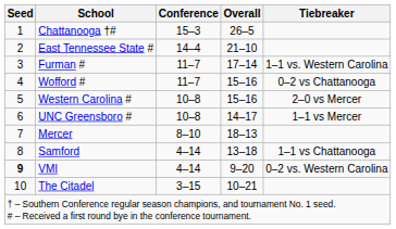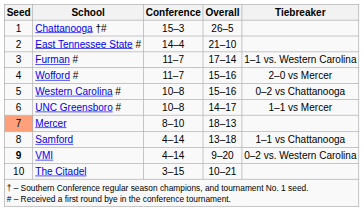Wofford # | Tiebreaker: 0–2 vs Chattanooga -> 2–0 vs Mercer
Western Carolina # | Tiebreaker: 2–0 vs Mercer -> 0–2 vs Chattanooga
Mercer | Seed: no background -> lightsalmon background
